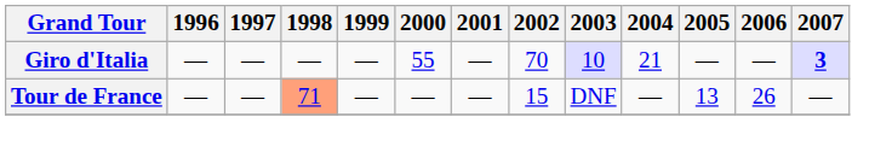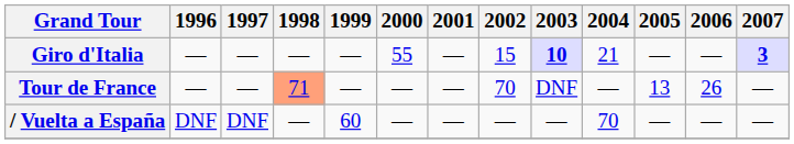Giro d'Italia | 2002: 70 -> 15
Giro d'Italia | 2003: normal -> bold
Tour de France | 2002: 15 -> 70
+ row: / Vuelta a España | DNF | DNF | — | 60 | — | — | — | — | 70 | — | — | —
